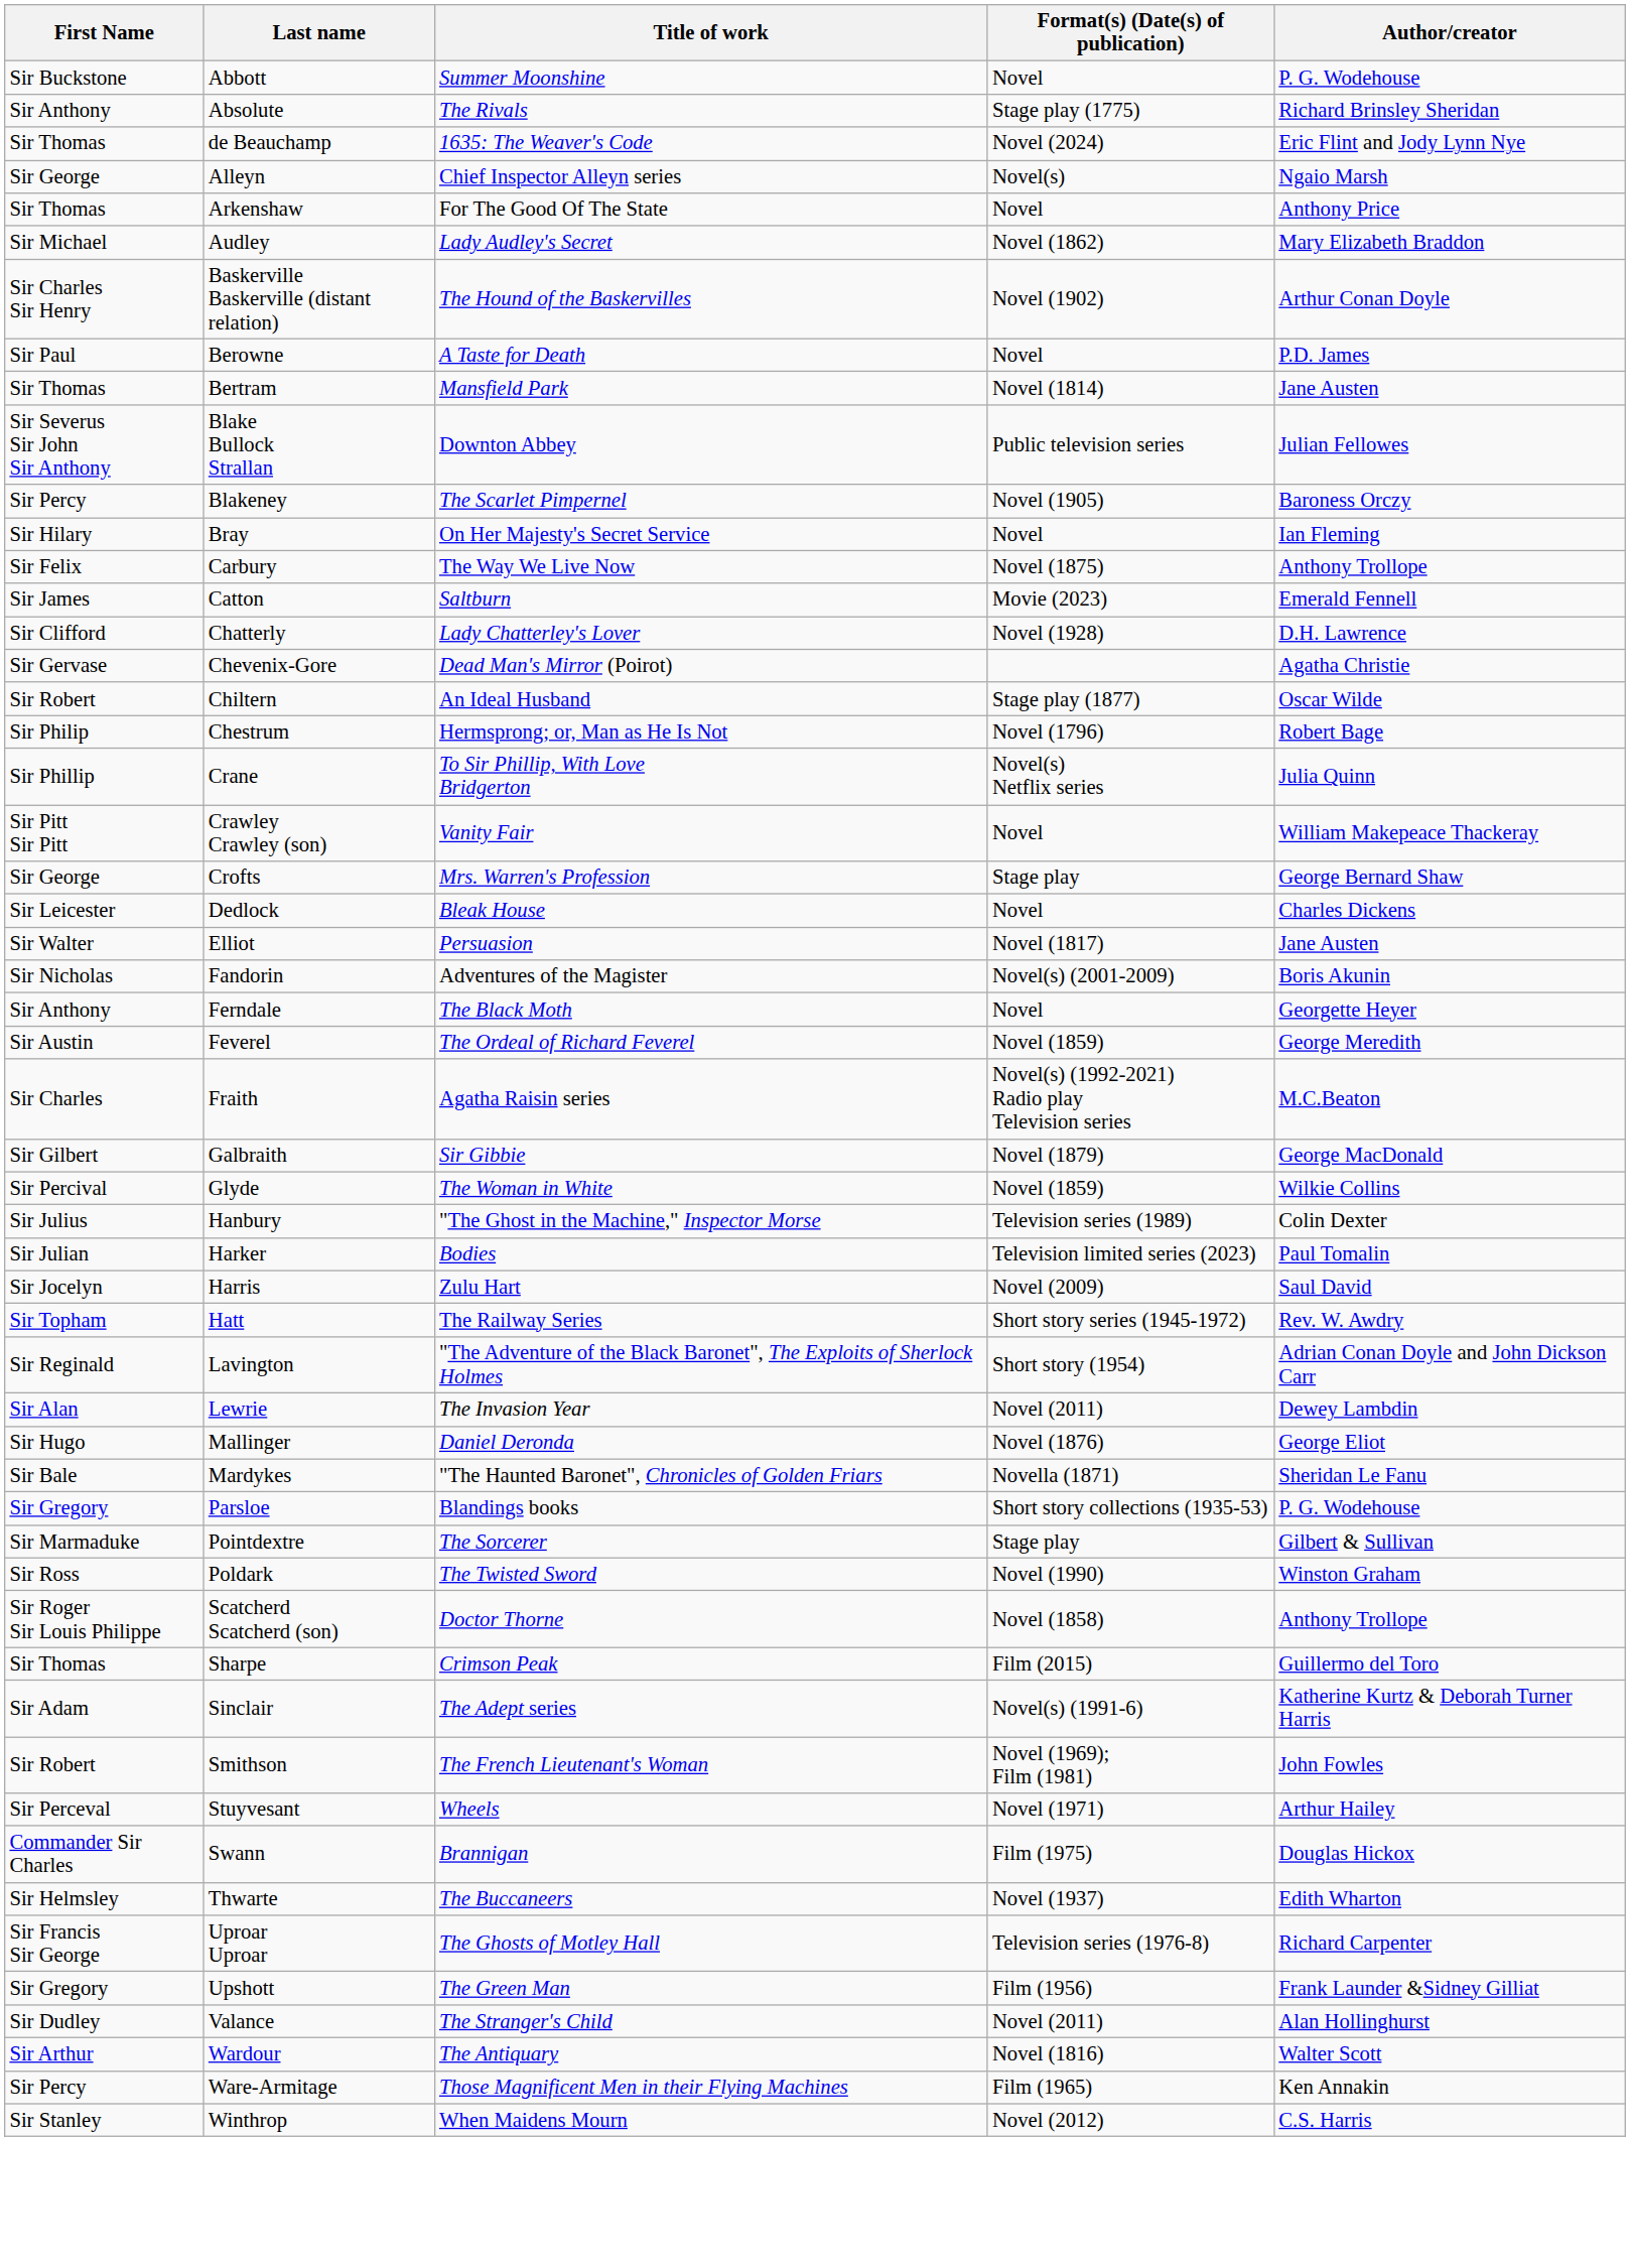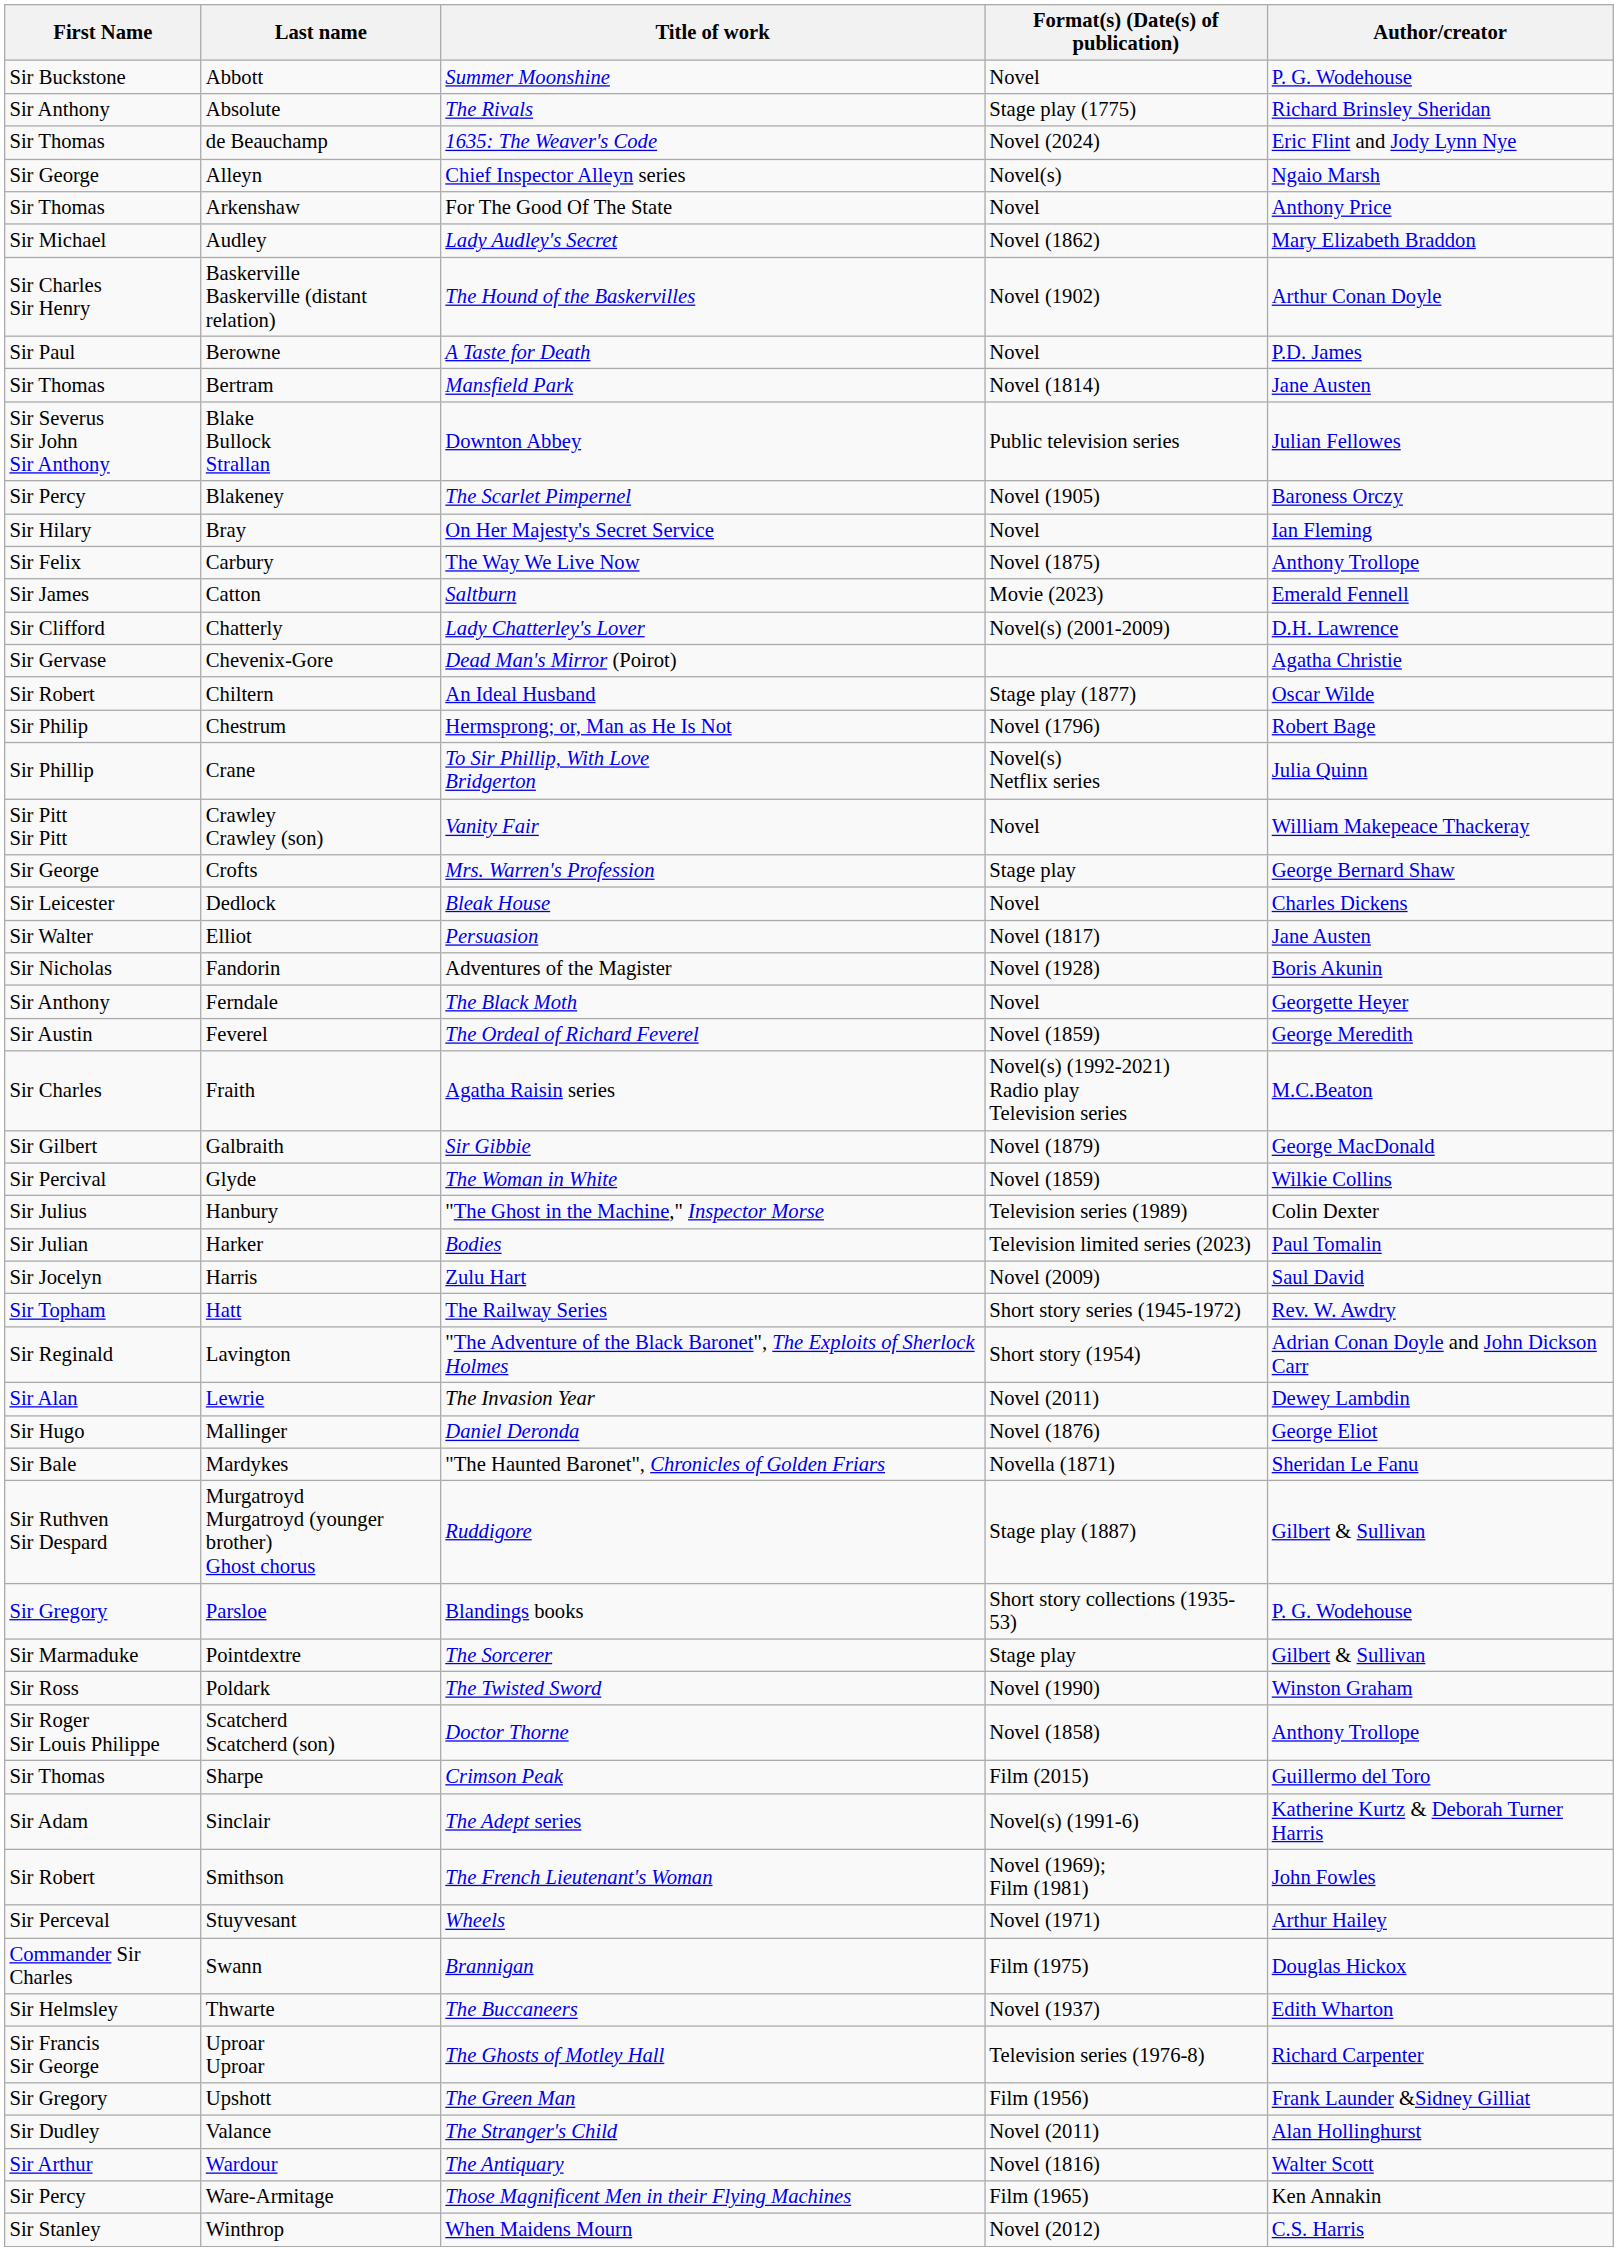Chatterly | Format(s) (Date(s) of publication): Novel (1928) -> Novel(s) (2001-2009)
Fandorin | Format(s) (Date(s) of publication): Novel(s) (2001-2009) -> Novel (1928)
+ row: Sir Ruthven Sir Despard | Murgatroyd Murgatroyd (younger brother) Ghost chorus | Ruddigore | Stage play (1887) | Gilbert & Sullivan
